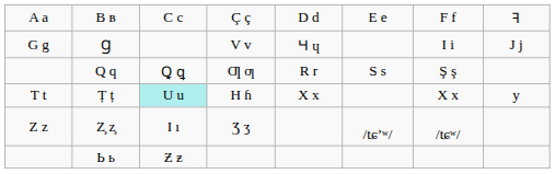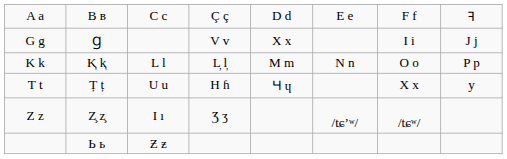Ɡ | column 5: Ɥ ɥ -> X x
+ row: K k | Ⱪ ⱪ | L l | L̦ l̦ | M m | N n | O o | P p
- row: Q q | Ꝗ ꝗ | Ƣ ƣ | R r | S s | Ş ş
Ț ț | column 3: paleturquoise background -> no background
Ț ț | column 5: X x -> Ɥ ɥ
